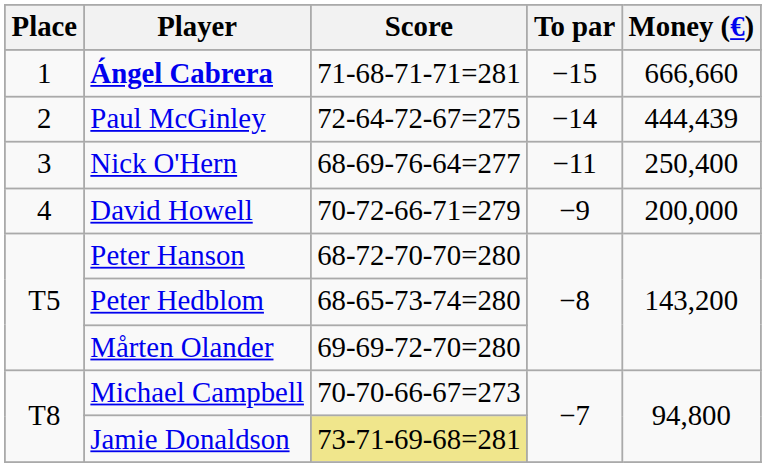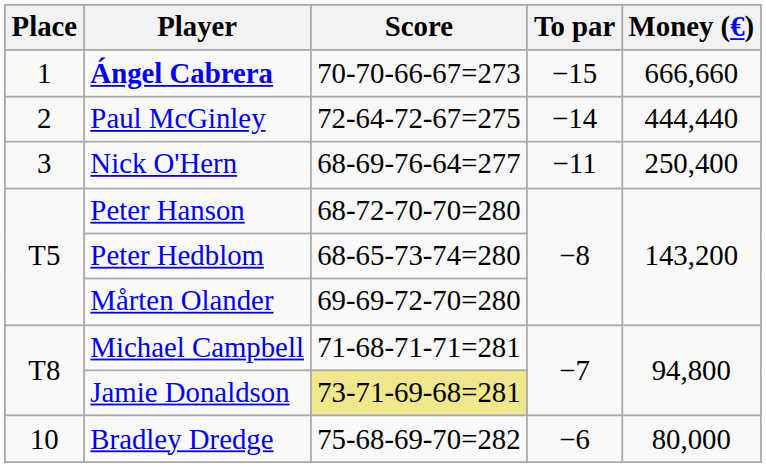Ángel Cabrera | Score: 71-68-71-71=281 -> 70-70-66-67=273
Paul McGinley | Money (€): 444,439 -> 444,440
- row: 4 | David Howell | 70-72-66-71=279 | −9 | 200,000
Michael Campbell | Score: 70-70-66-67=273 -> 71-68-71-71=281
+ row: 10 | Bradley Dredge | 75-68-69-70=282 | −6 | 80,000
